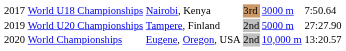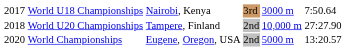World U20 Championships | column 1: 2019 -> 2018
World U20 Championships | column 5: 5000 m -> 10,000 m
World Championships | column 5: 10,000 m -> 5000 m
